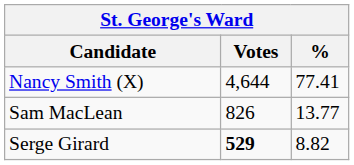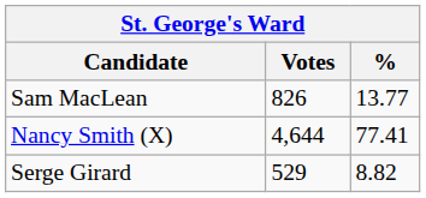rows swapped: Nancy Smith (X) <-> Sam MacLean
Serge Girard | Votes: bold -> normal
